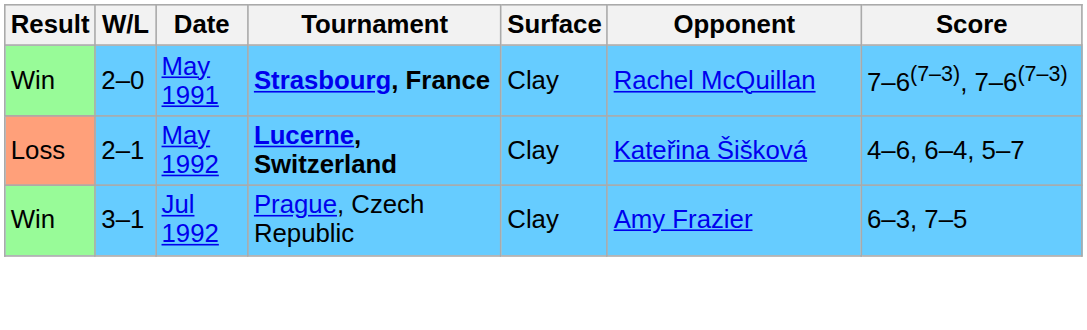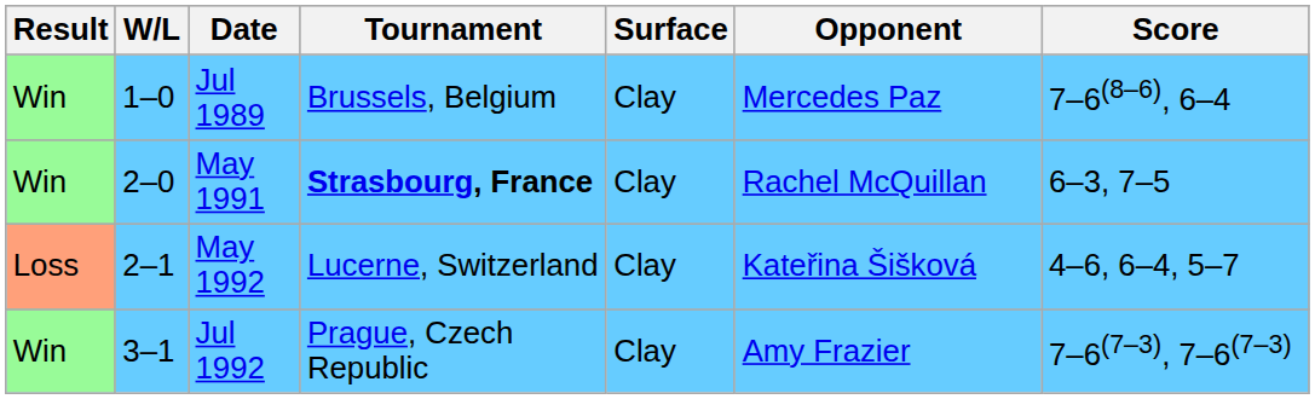+ row: Win | 1–0 | Jul 1989 | Brussels, Belgium | Clay | Mercedes Paz | 7–6(8–6), 6–4
May 1991 | Score: 7–6(7–3), 7–6(7–3) -> 6–3, 7–5
May 1992 | Tournament: bold -> normal
Jul 1992 | Score: 6–3, 7–5 -> 7–6(7–3), 7–6(7–3)
